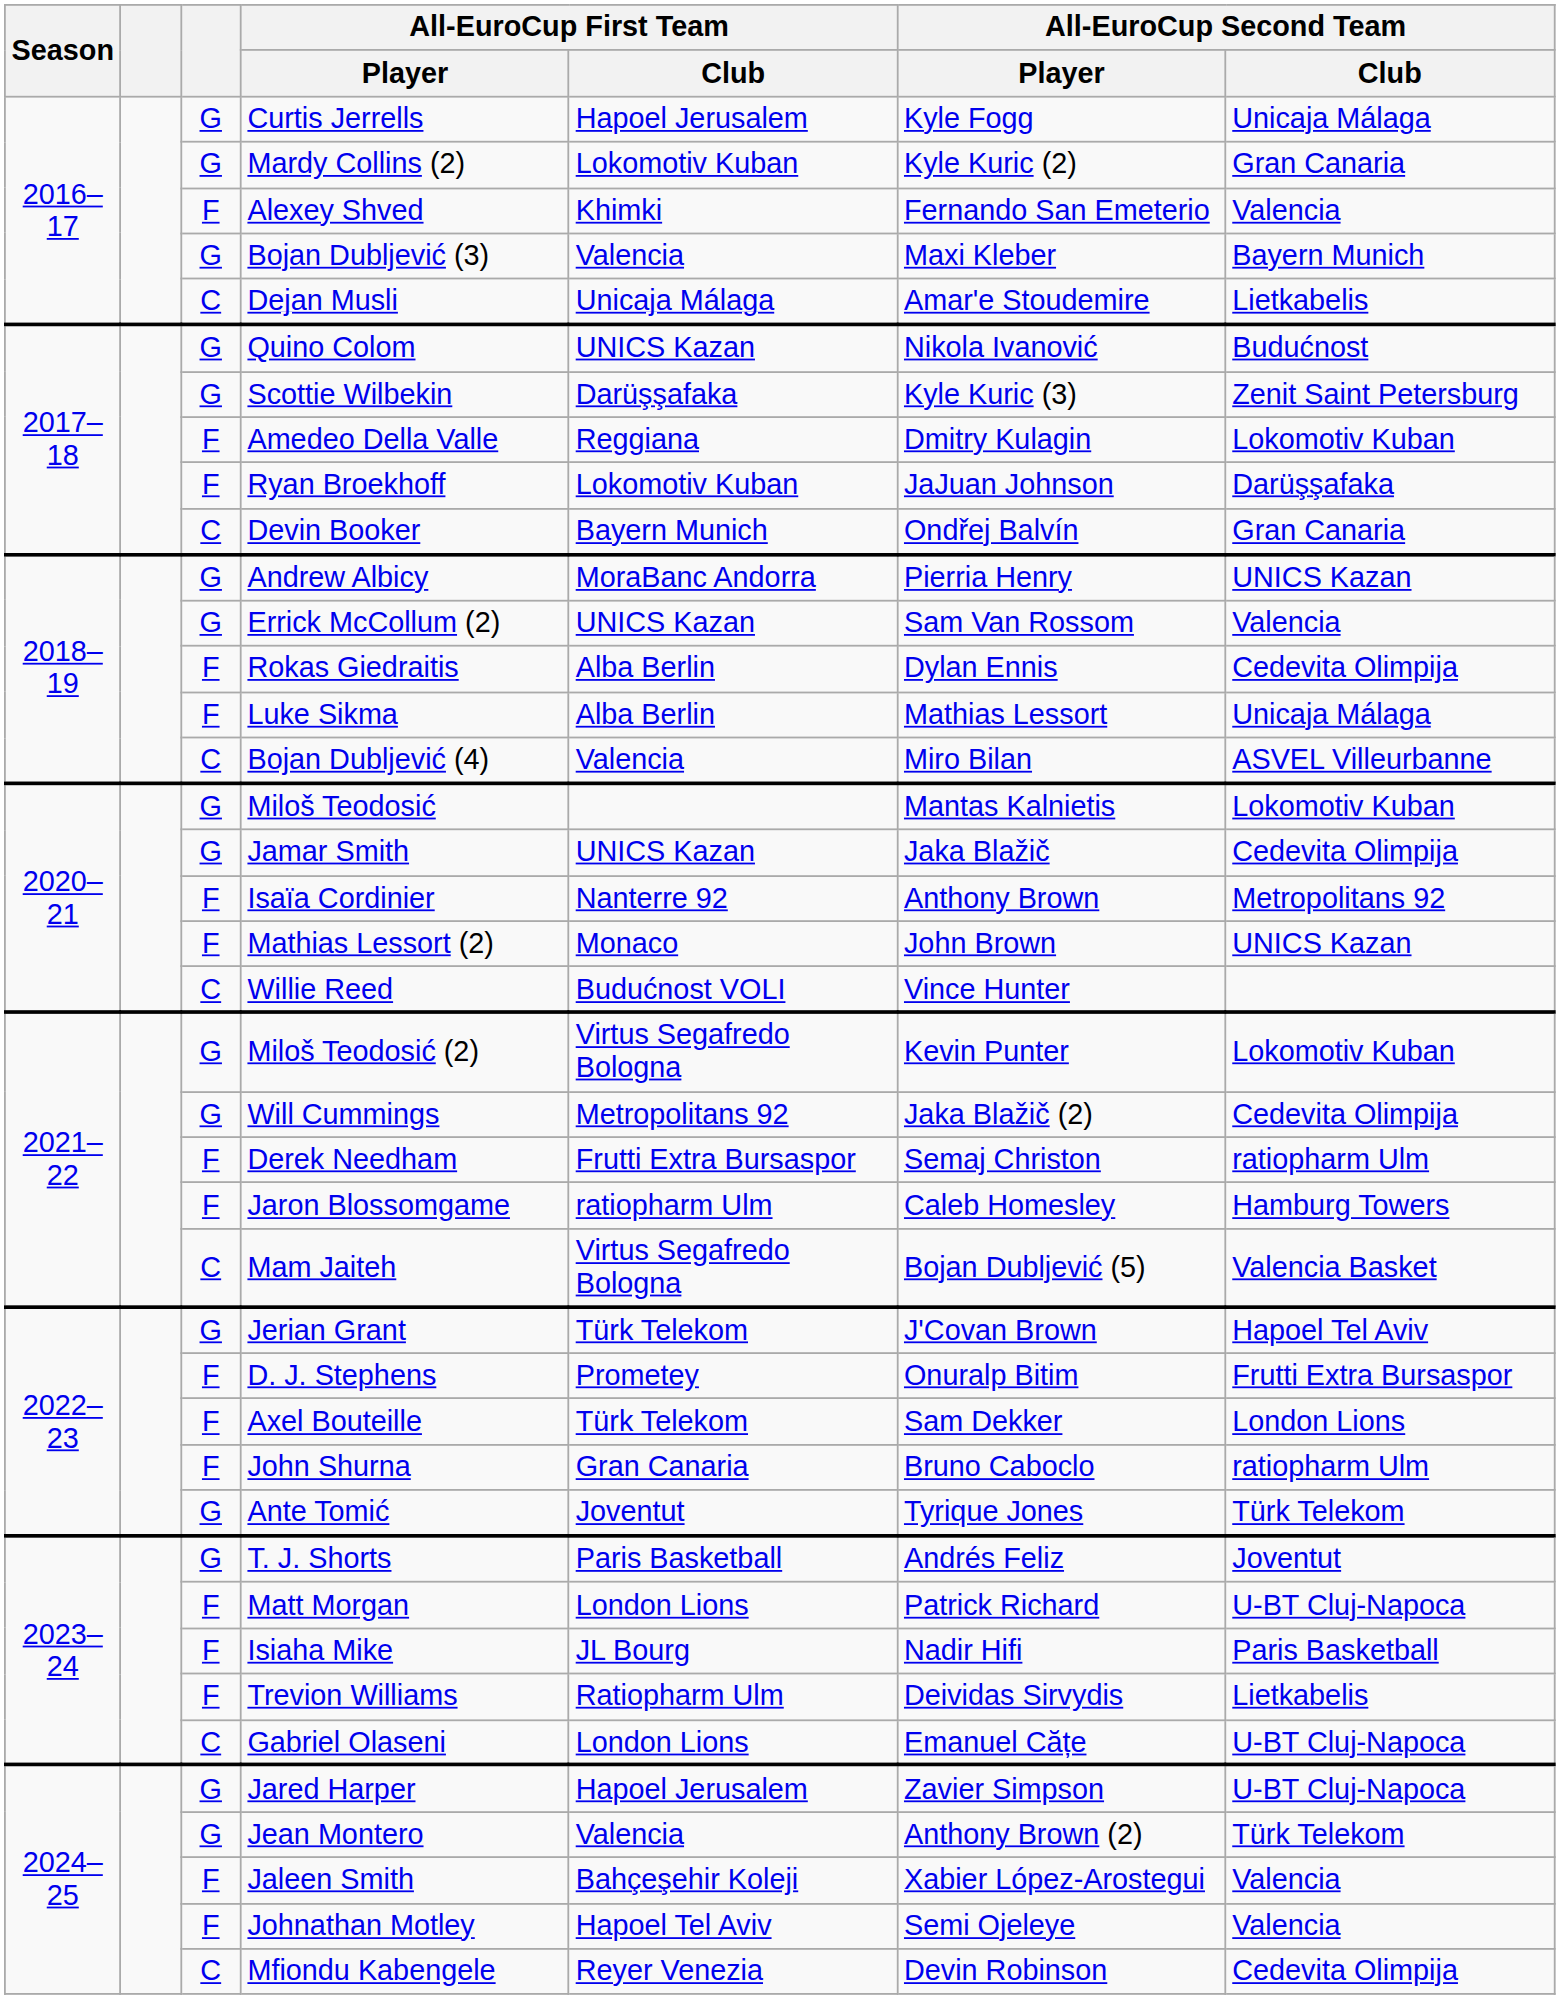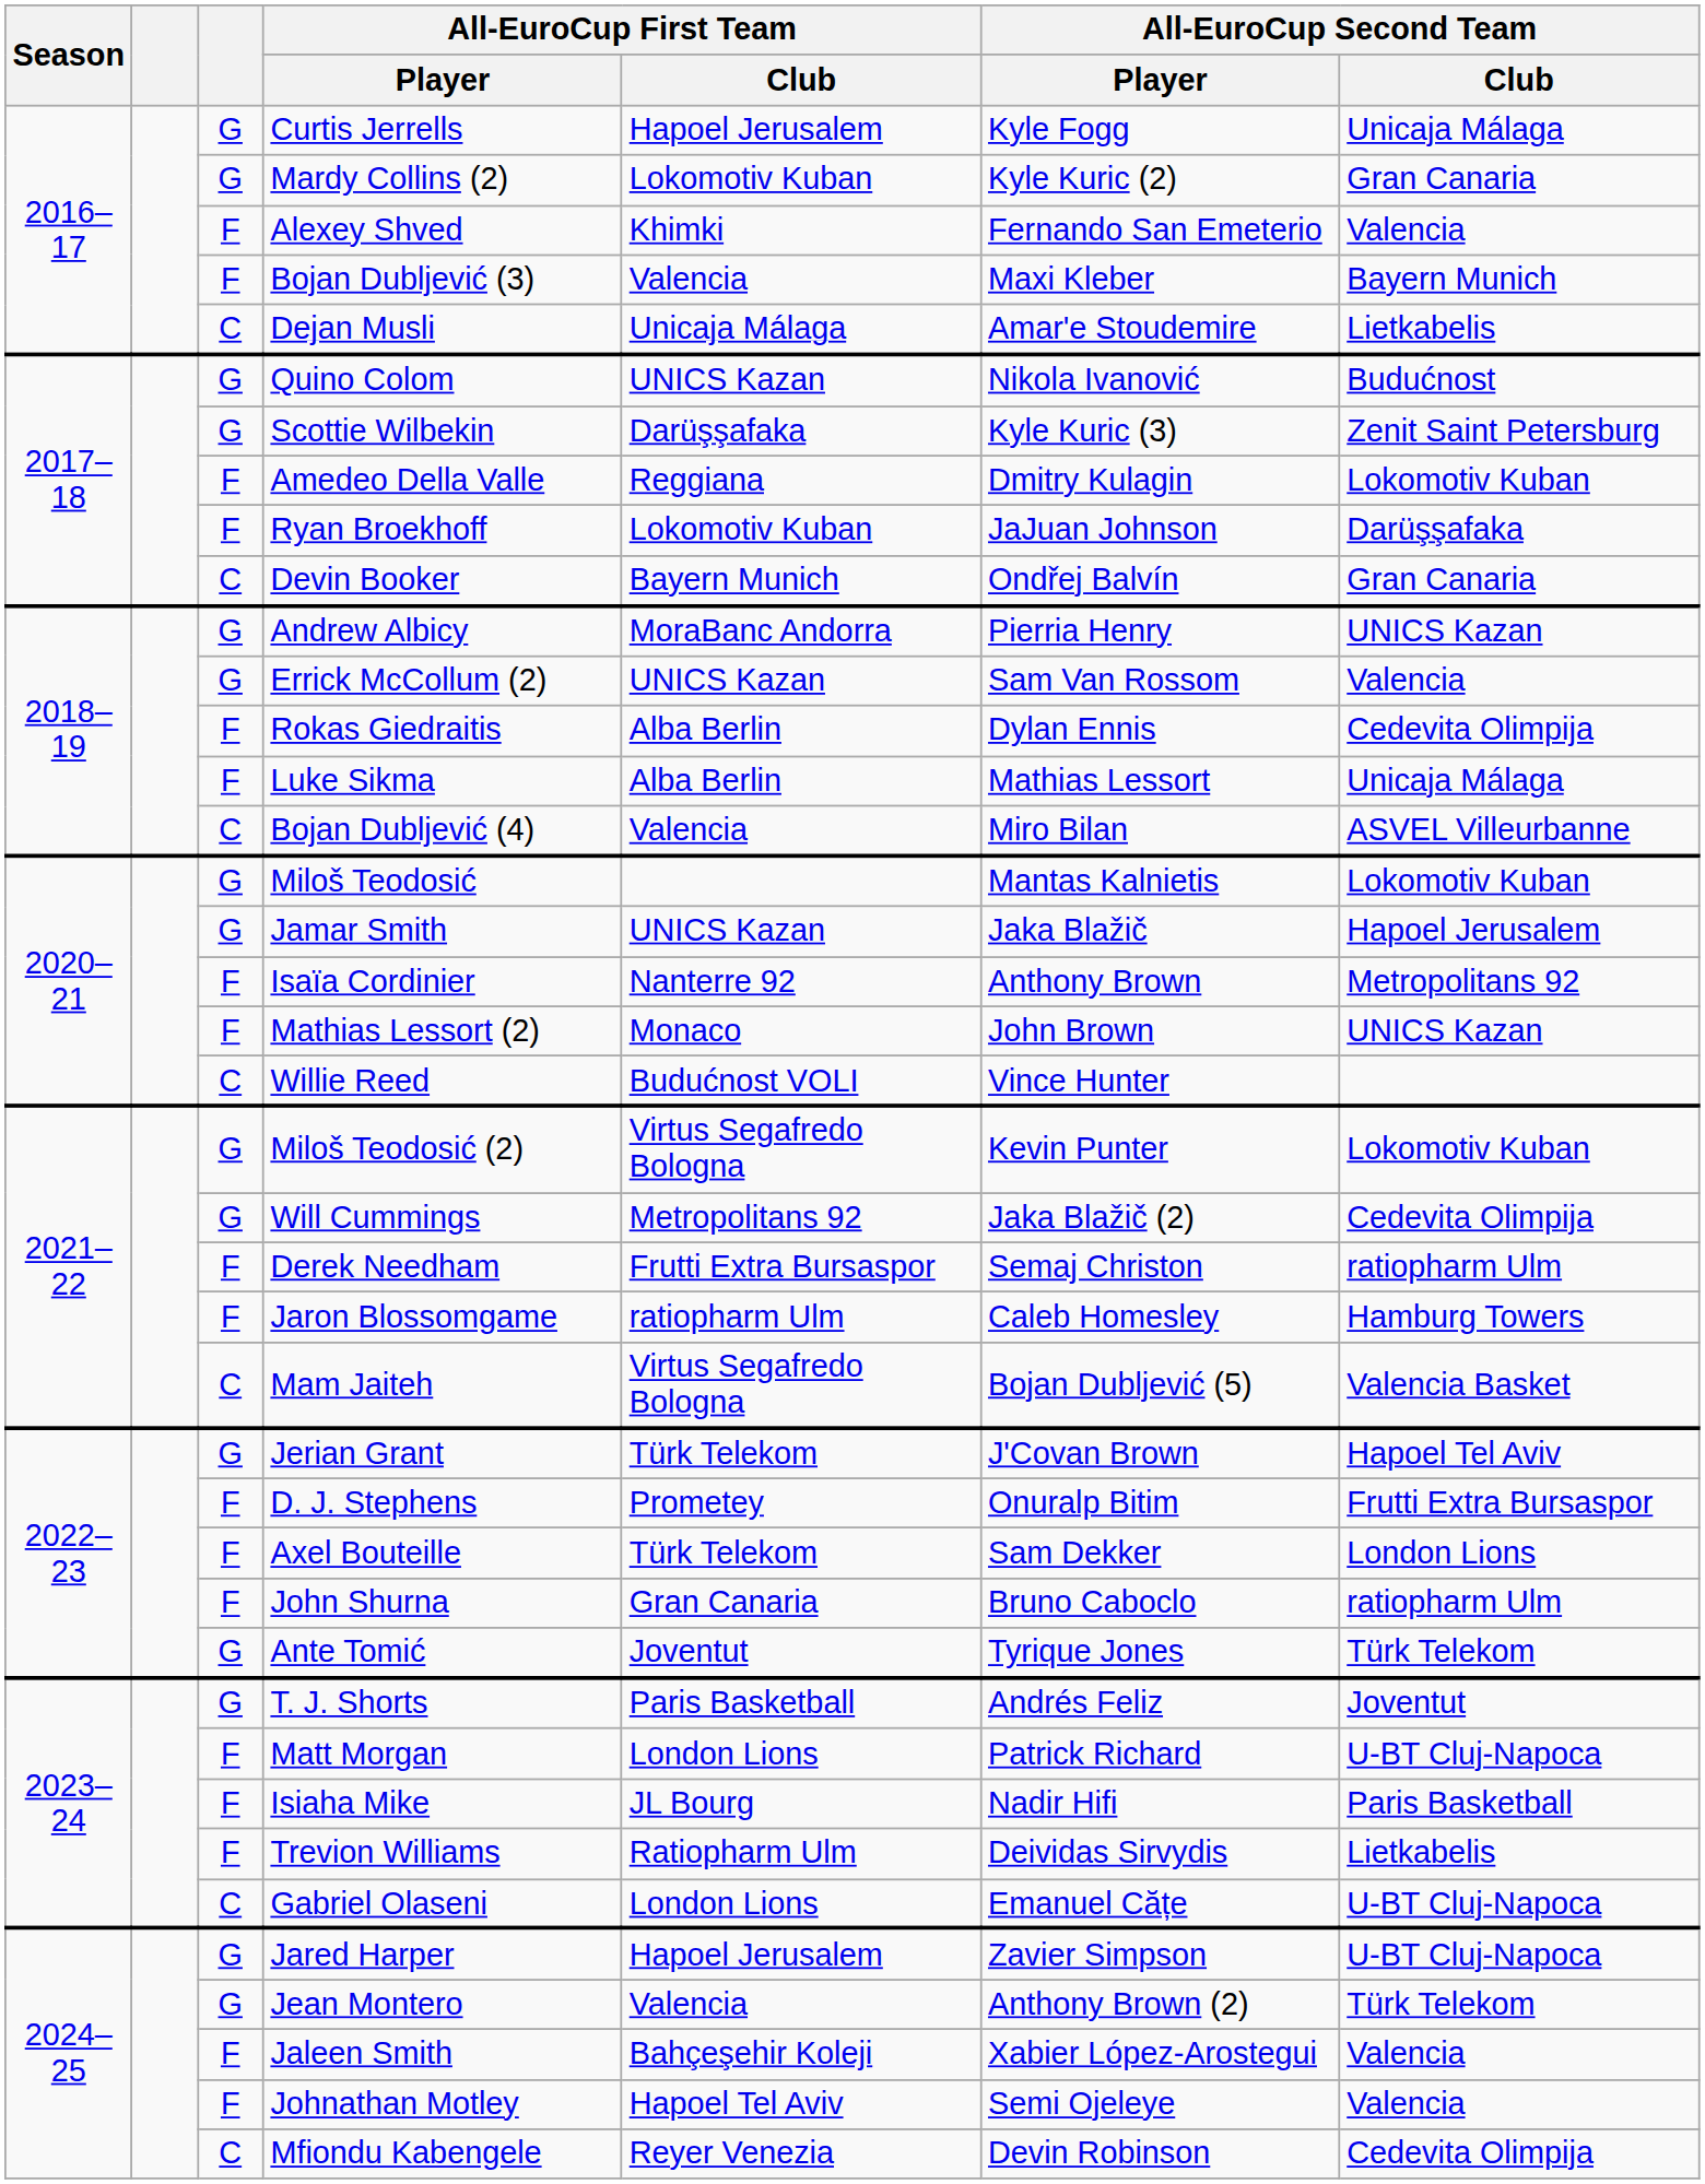Bojan Dubljević (3) | column 3: G -> F
Jamar Smith | All-EuroCup Second Team / Club: Cedevita Olimpija -> Hapoel Jerusalem
